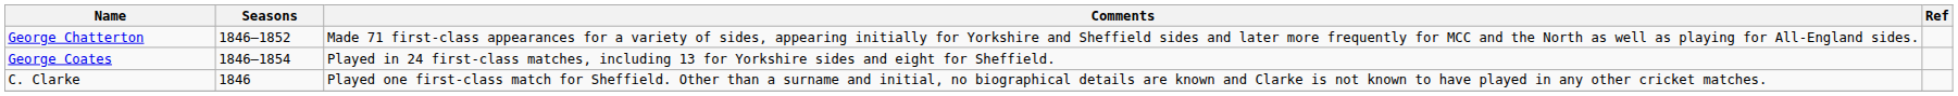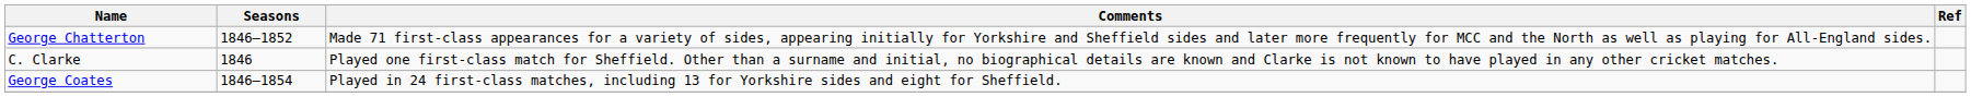rows swapped: C. Clarke <-> George Coates
